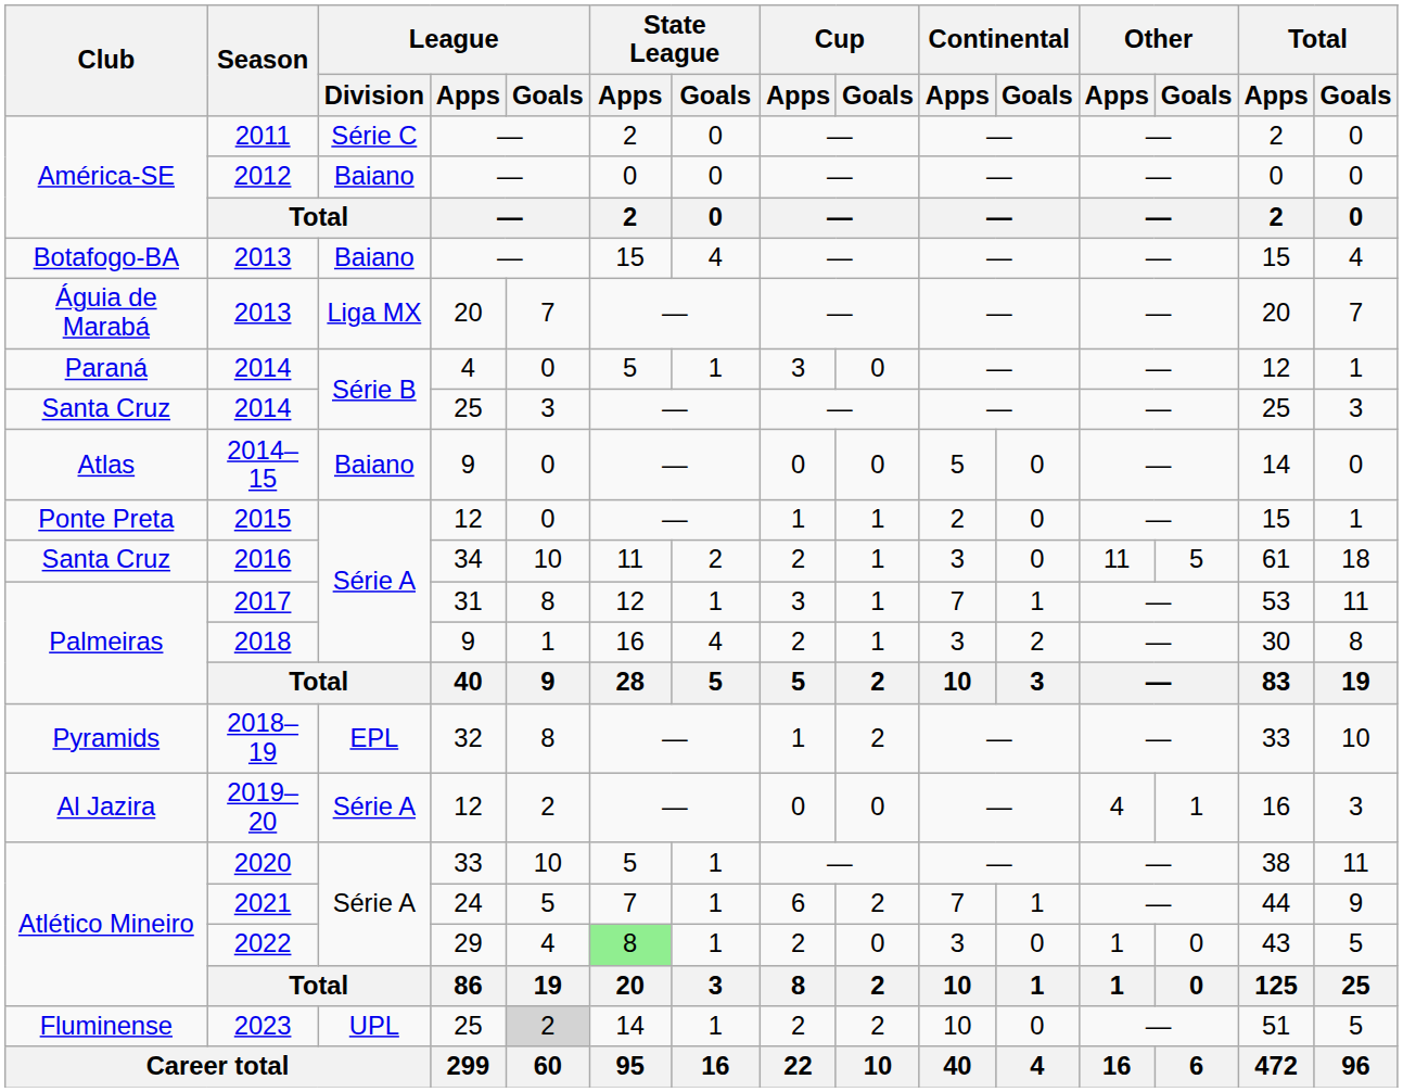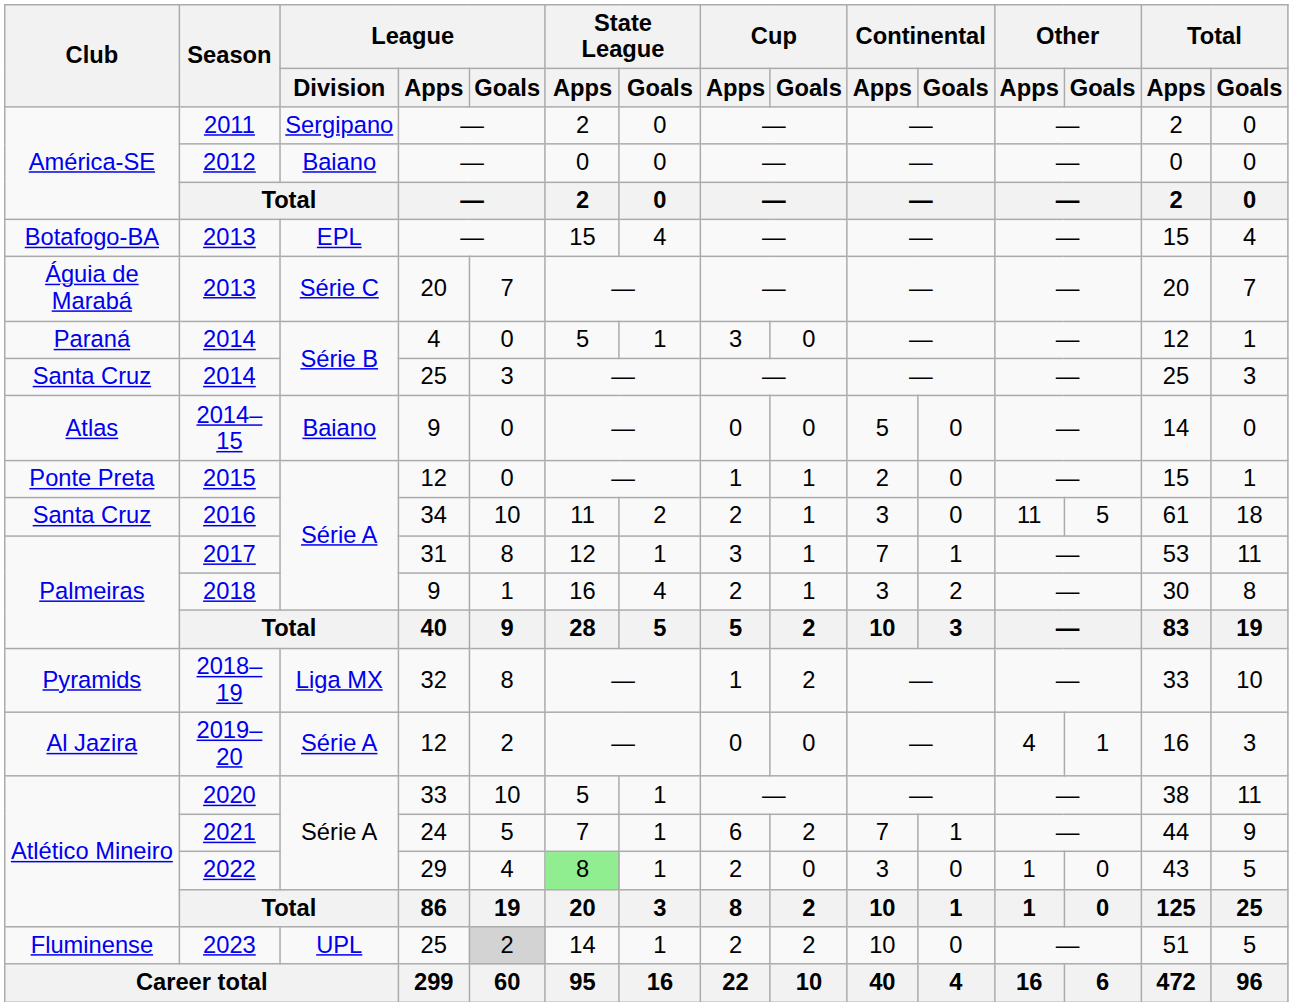2011 | League / Division: Série C -> Sergipano
Botafogo-BA / 2013 | League / Division: Baiano -> EPL
Águia de Marabá / 2013 | League / Division: Liga MX -> Série C
2018–19 | League / Division: EPL -> Liga MX
